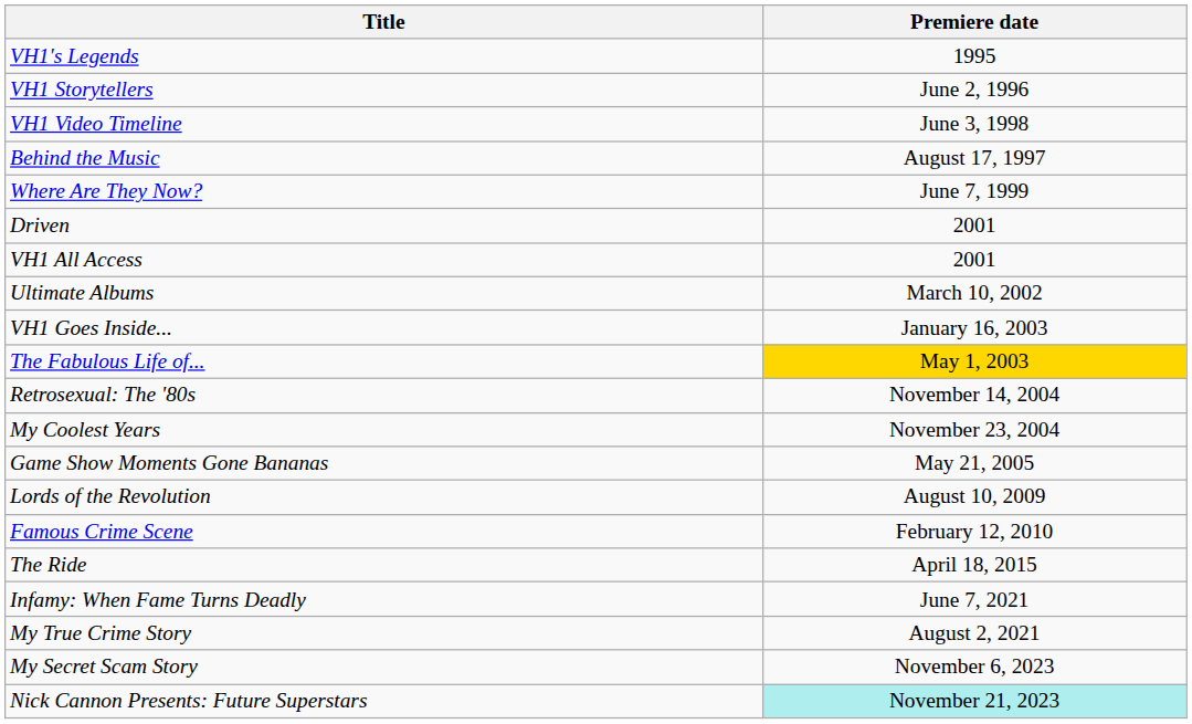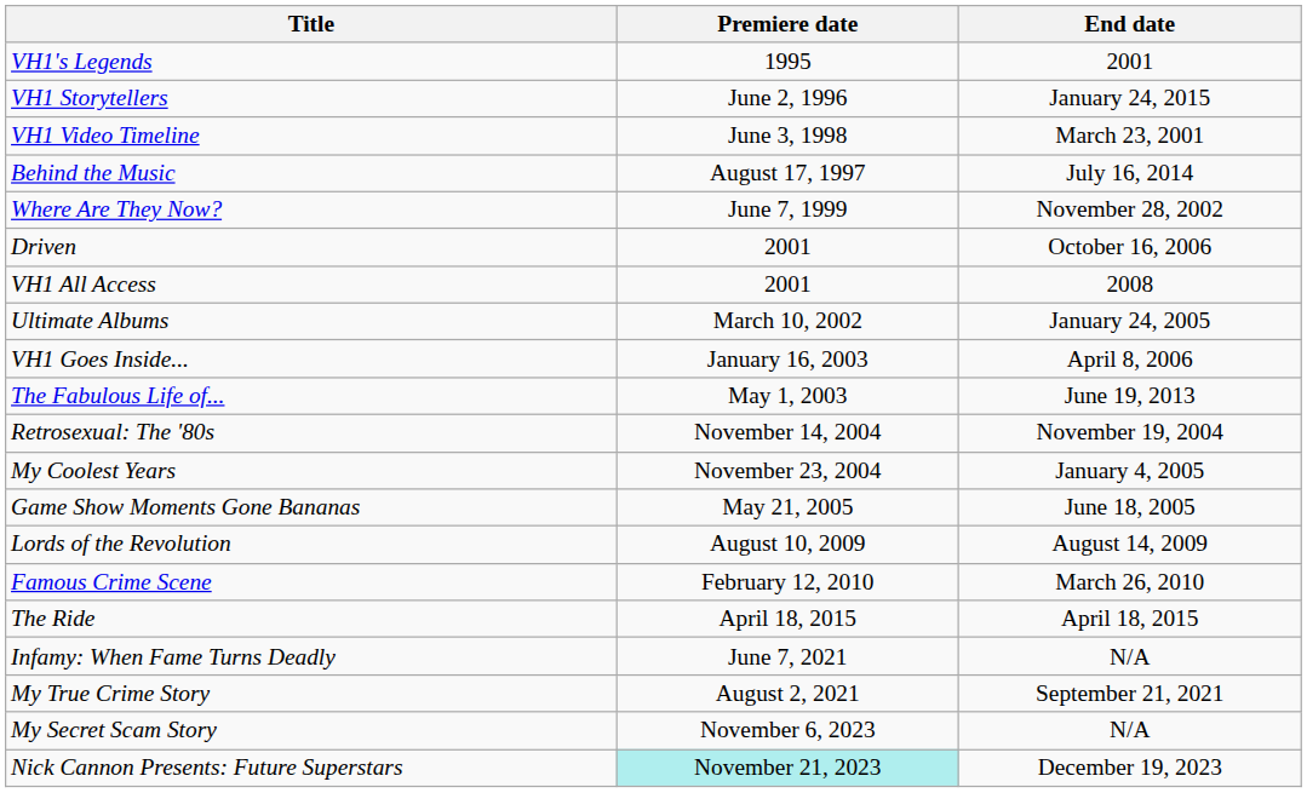+ column: End date | 2001 | January 24, 2015 | March 23, 2001 | July 16, 2014 | November 28, 2002 | October 16, 2006 | 2008 | January 24, 2005 | April 8, 2006 | June 19, 2013 | November 19, 2004 | January 4, 2005 | June 18, 2005 | August 14, 2009 | March 26, 2010 | April 18, 2015 | N/A | September 21, 2021 | N/A | December 19, 2023
The Fabulous Life of... | Premiere date: gold background -> no background
